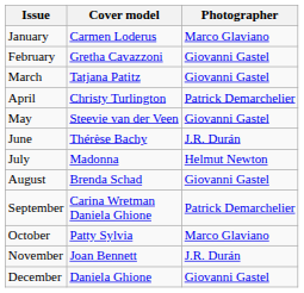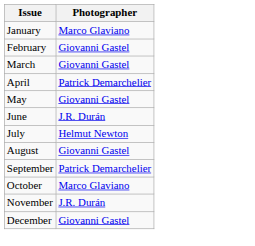- column: Cover model | Carmen Loderus | Gretha Cavazzoni | Tatjana Patitz | Christy Turlington | Steevie van der Veen | Thérèse Bachy | Madonna | Brenda Schad | Carina Wretman Daniela Ghione | Patty Sylvia | Joan Bennett | Daniela Ghione
